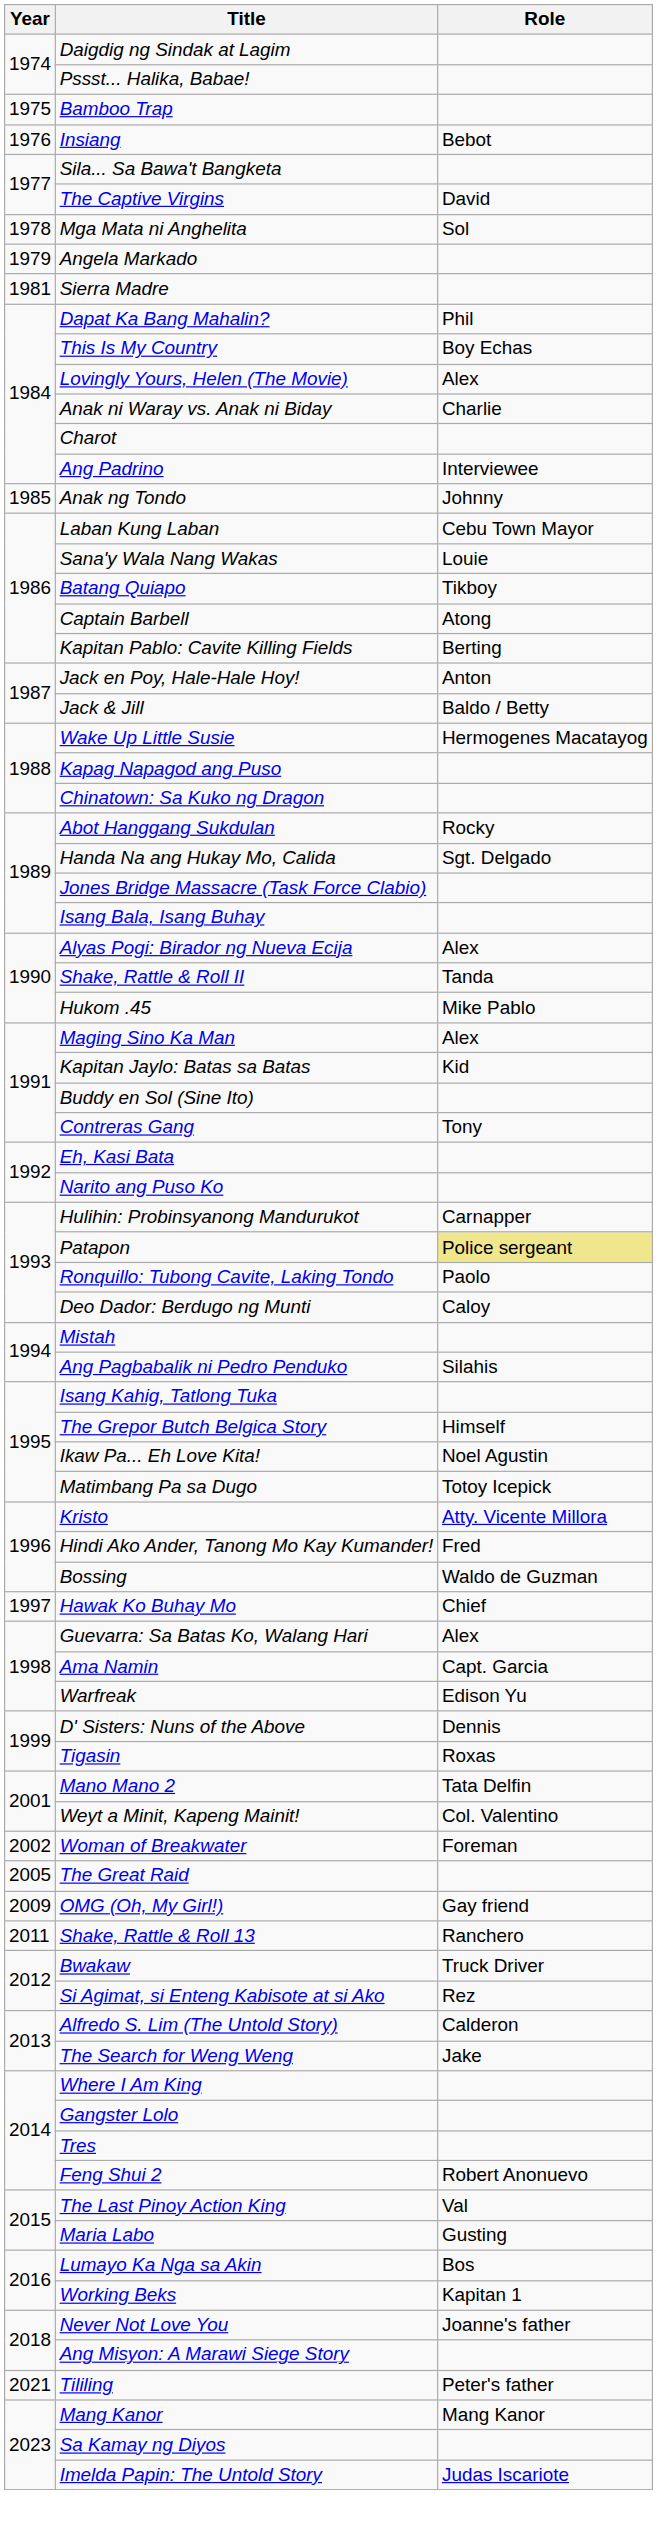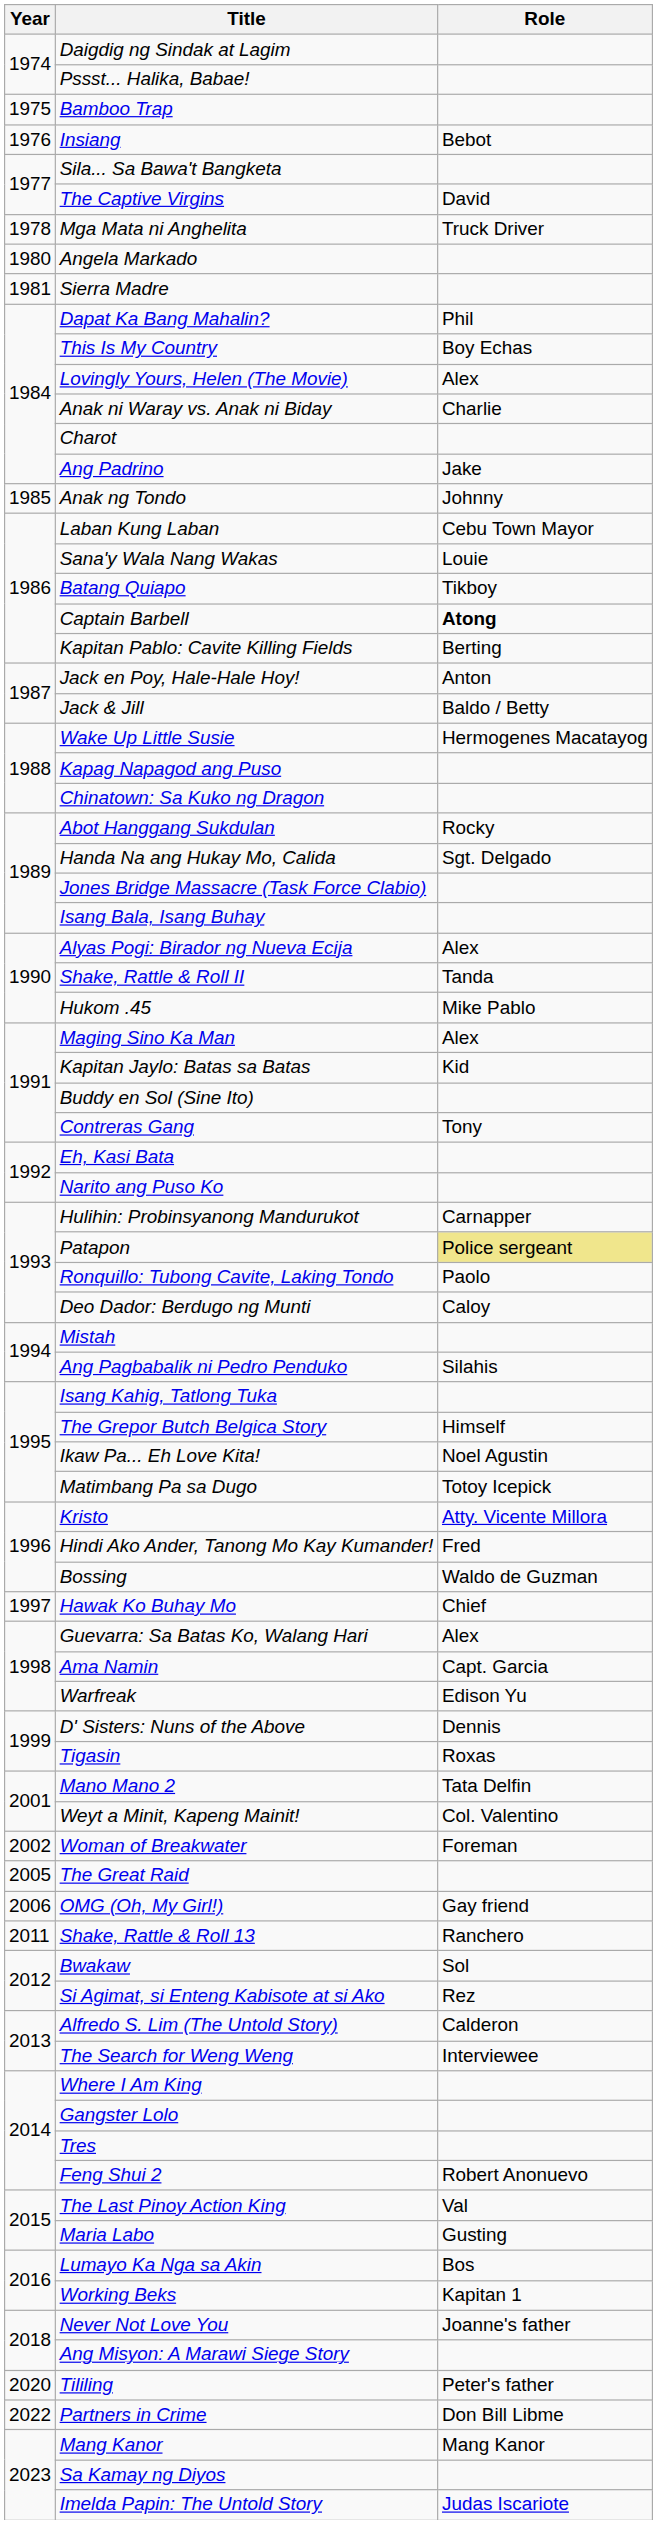Mga Mata ni Anghelita | Role: Sol -> Truck Driver
Angela Markado | Year: 1979 -> 1980
Ang Padrino | Role: Interviewee -> Jake
Captain Barbell | Role: normal -> bold
OMG (Oh, My Girl!) | Year: 2009 -> 2006
Bwakaw | Role: Truck Driver -> Sol
The Search for Weng Weng | Role: Jake -> Interviewee
Tililing | Year: 2021 -> 2020
+ row: 2022 | Partners in Crime | Don Bill Libme
